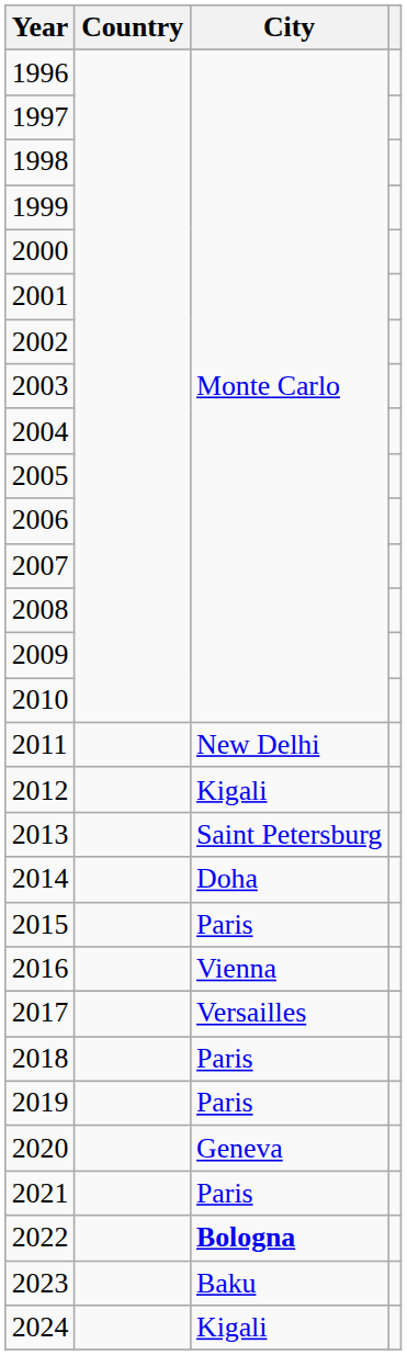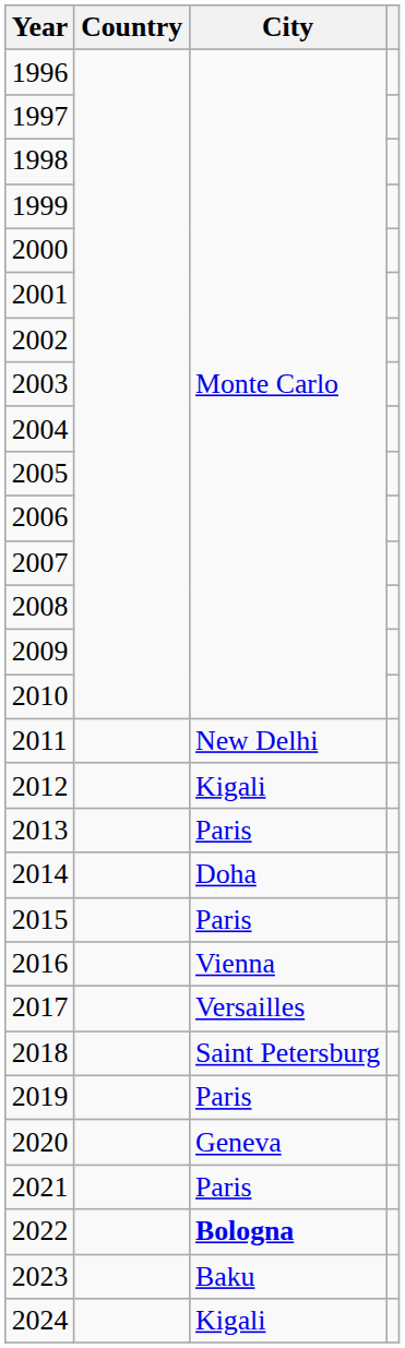2013 | City: Saint Petersburg -> Paris
2018 | City: Paris -> Saint Petersburg
